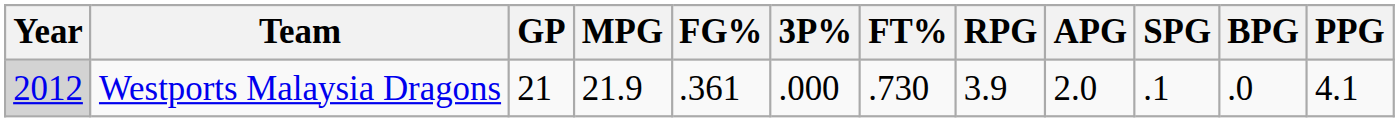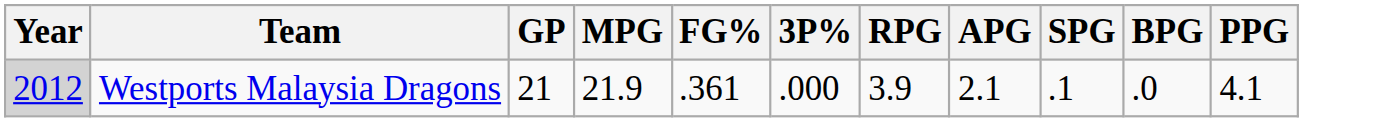- column: FT% | .730
Westports Malaysia Dragons | APG: 2.0 -> 2.1
